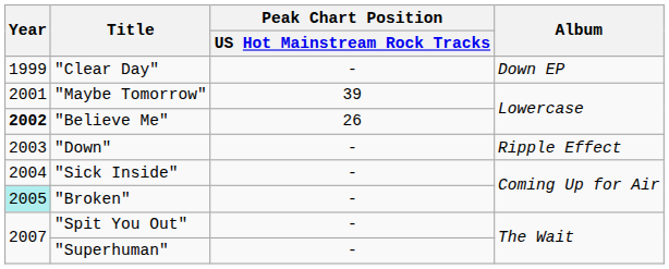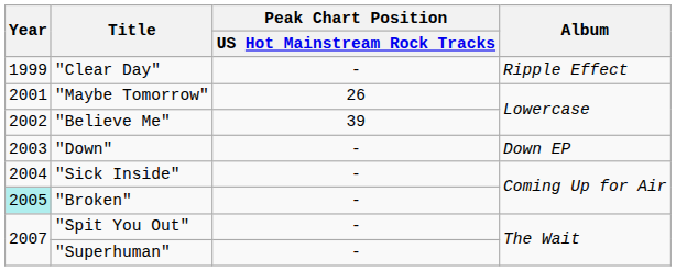"Clear Day" | Album: Down EP -> Ripple Effect
"Maybe Tomorrow" | Peak Chart Position / US Hot Mainstream Rock Tracks: 39 -> 26
"Believe Me" | Year: bold -> normal
"Believe Me" | Peak Chart Position / US Hot Mainstream Rock Tracks: 26 -> 39
"Down" | Album: Ripple Effect -> Down EP
